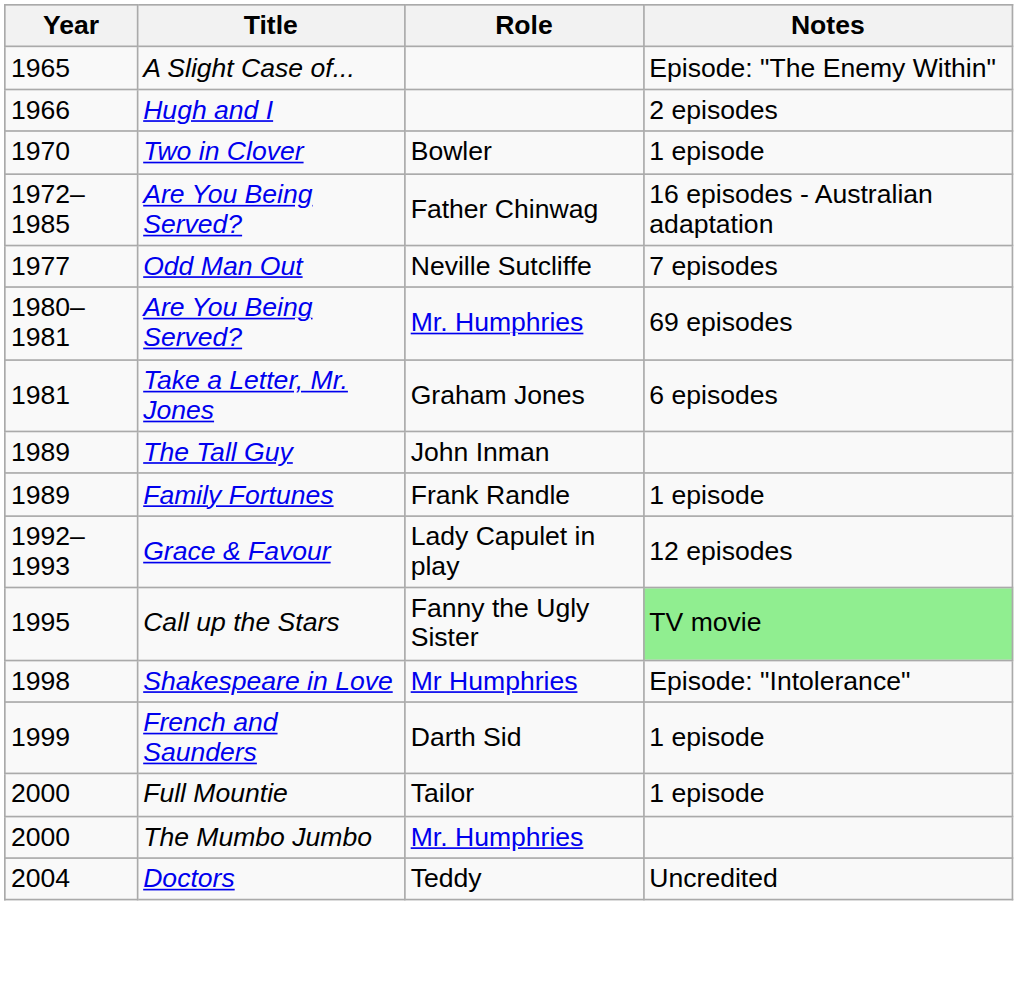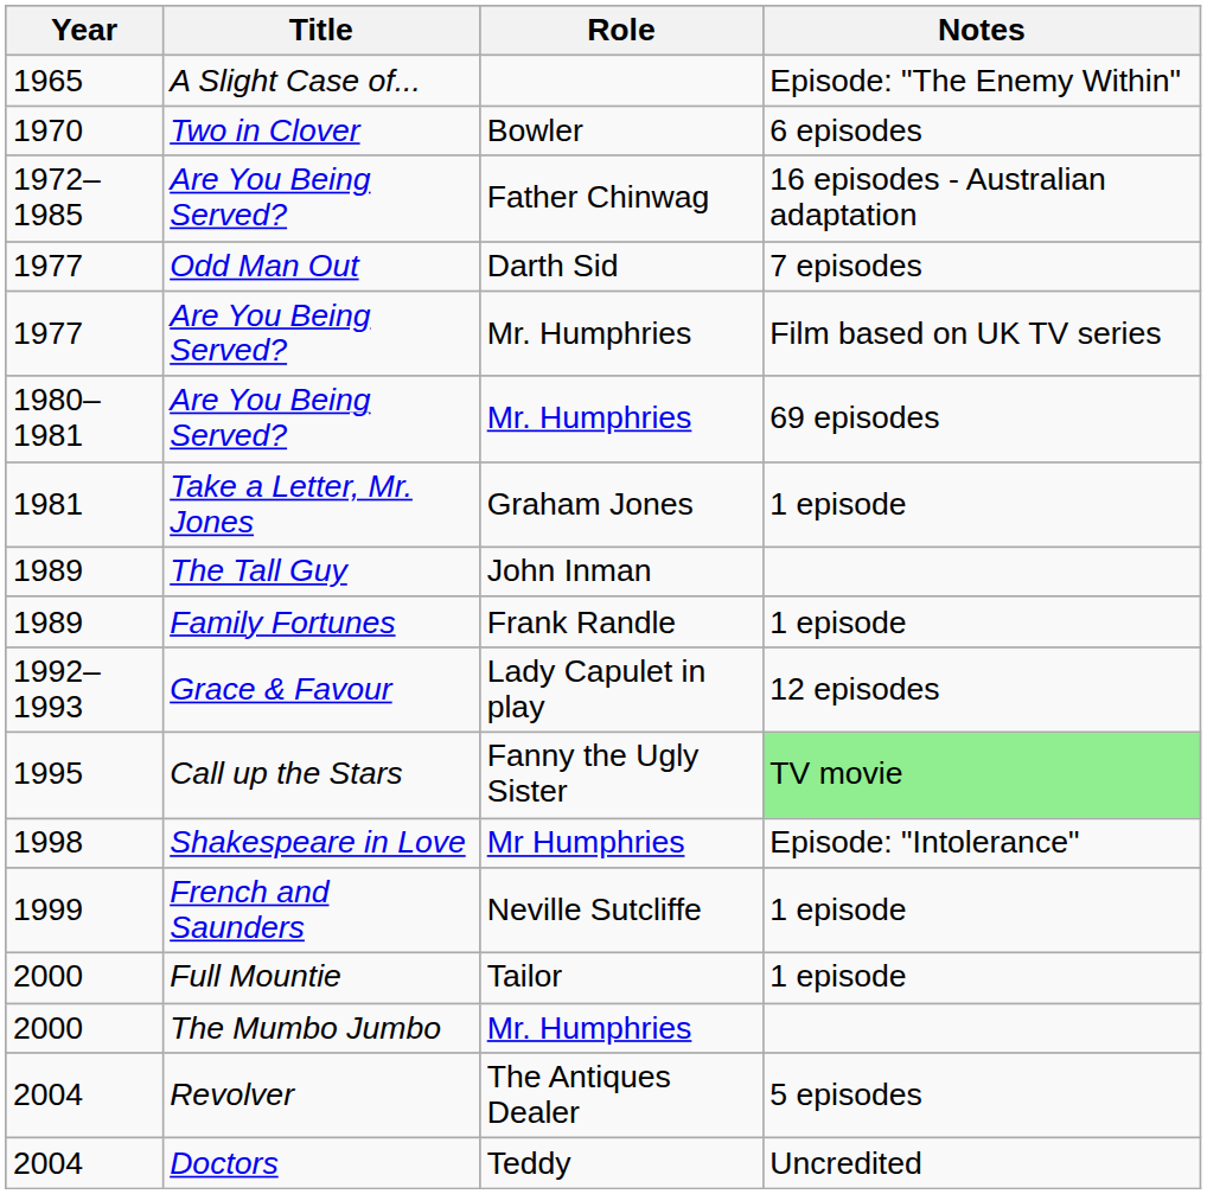- row: 1966 | Hugh and I | 2 episodes
Two in Clover | Notes: 1 episode -> 6 episodes
Odd Man Out | Role: Neville Sutcliffe -> Darth Sid
+ row: 1977 | Are You Being Served? | Mr. Humphries | Film based on UK TV series
Take a Letter, Mr. Jones | Notes: 6 episodes -> 1 episode
French and Saunders | Role: Darth Sid -> Neville Sutcliffe
+ row: 2004 | Revolver | The Antiques Dealer | 5 episodes
